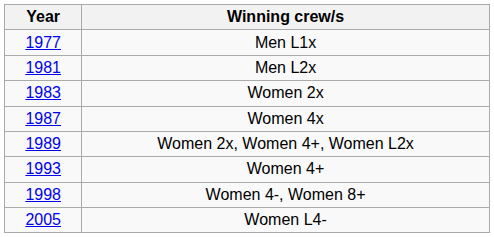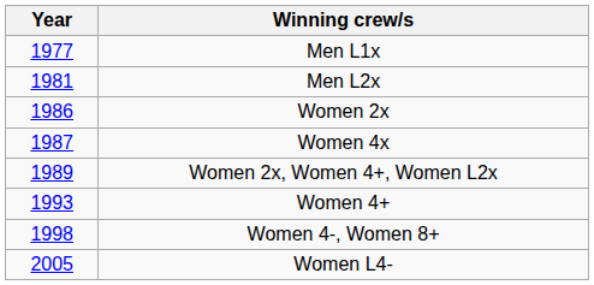Women 2x | Year: 1983 -> 1986
